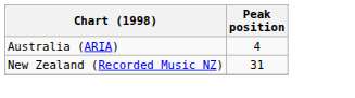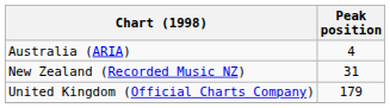+ row: United Kingdom (Official Charts Company) | 179
